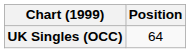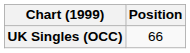UK Singles (OCC) | Position: 64 -> 66
